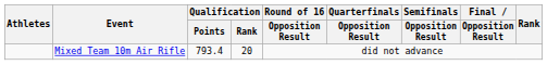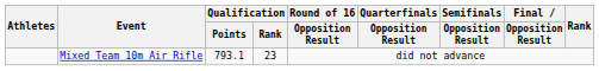Mixed Team 10m Air Rifle | Qualification / Points: 793.4 -> 793.1
Mixed Team 10m Air Rifle | Qualification / Rank: 20 -> 23
